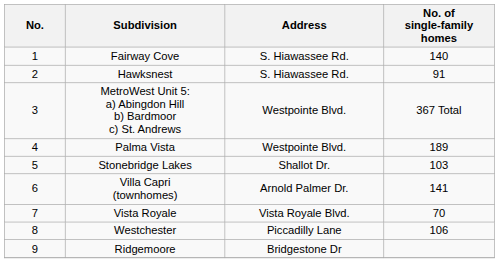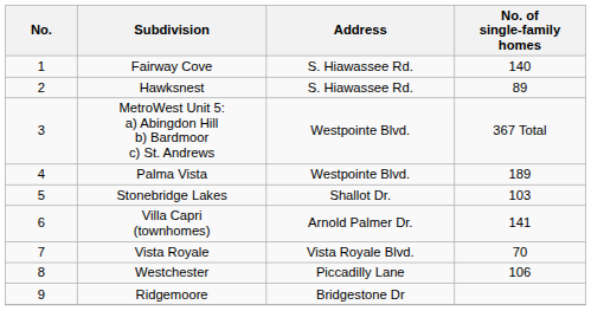Hawksnest | No. of single-family homes: 91 -> 89
